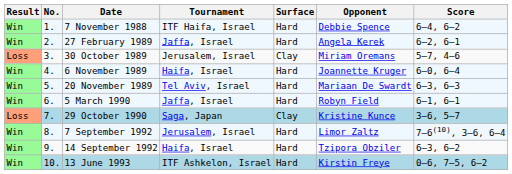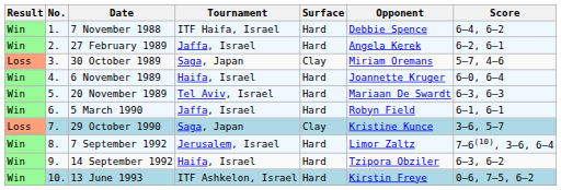30 October 1989 | Tournament: Jerusalem, Israel -> Saga, Japan
